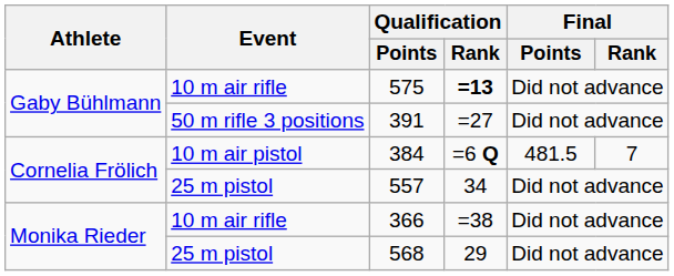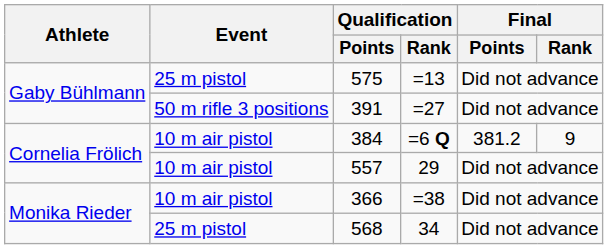575 | Event: 10 m air rifle -> 25 m pistol
575 | Qualification / Rank: bold -> normal
384 | Final / Points: 481.5 -> 381.2
384 | Final / Rank: 7 -> 9
557 | Event: 25 m pistol -> 10 m air pistol
557 | Qualification / Rank: 34 -> 29
366 | Event: 10 m air rifle -> 10 m air pistol
568 | Qualification / Rank: 29 -> 34
